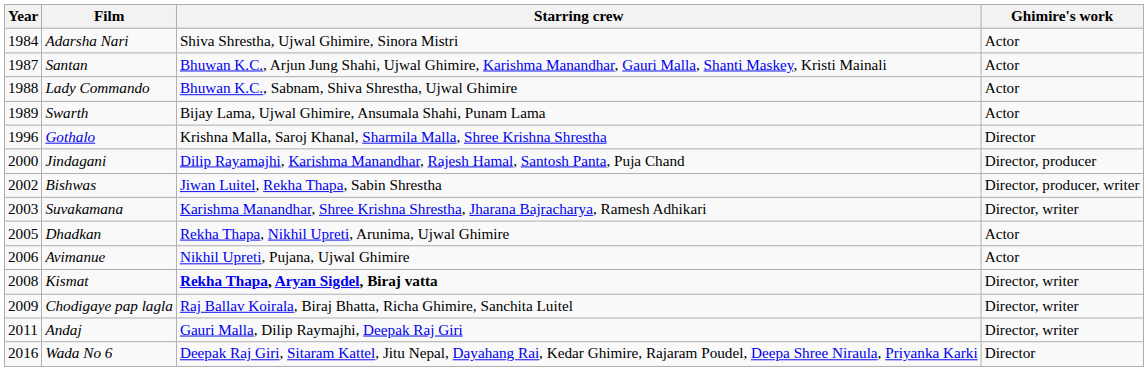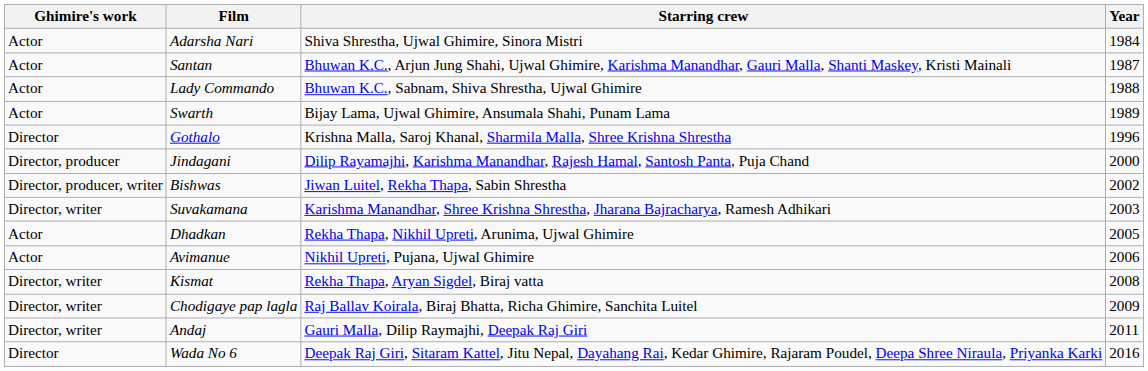columns swapped: Year <-> Ghimire's work
Kismat | Starring crew: bold -> normal
